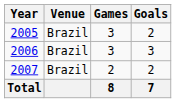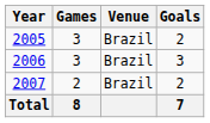columns swapped: Venue <-> Games
